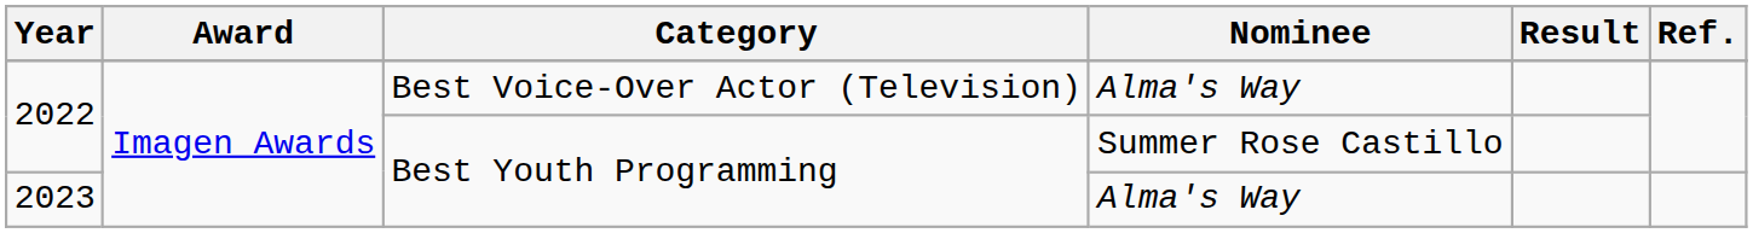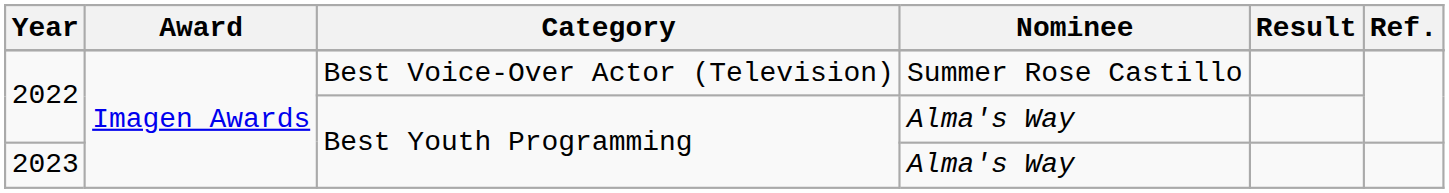2022 / Best Voice-Over Actor (Television) | Nominee: Alma's Way -> Summer Rose Castillo
2022 / Best Youth Programming | Nominee: Summer Rose Castillo -> Alma's Way
